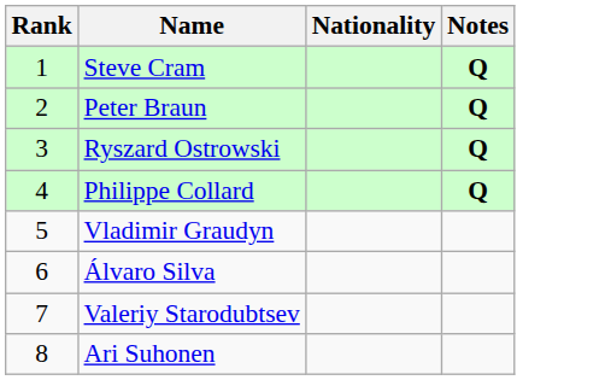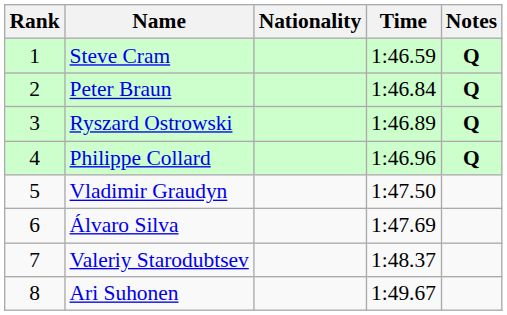+ column: Time | 1:46.59 | 1:46.84 | 1:46.89 | 1:46.96 | 1:47.50 | 1:47.69 | 1:48.37 | 1:49.67
